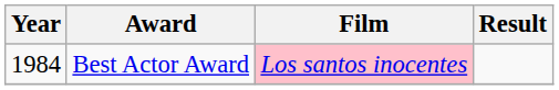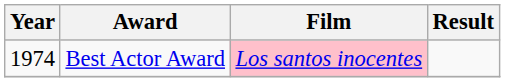Best Actor Award | Year: 1984 -> 1974
